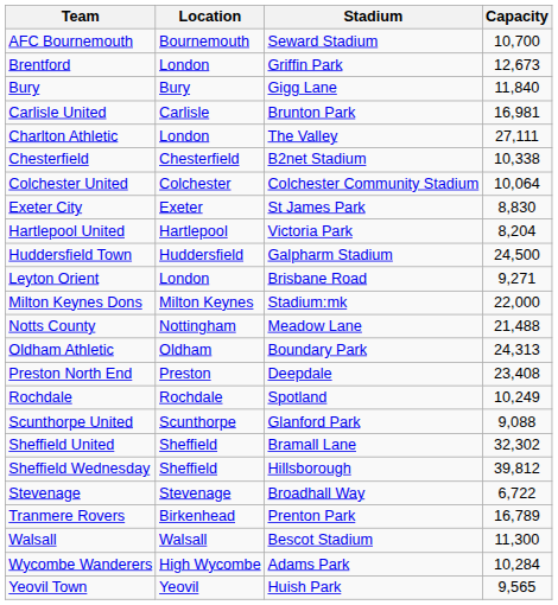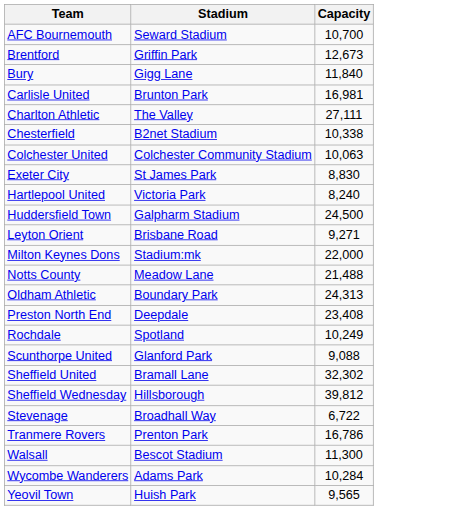- column: Location | Bournemouth | London | Bury | Carlisle | London | Chesterfield | Colchester | Exeter | Hartlepool | Huddersfield | London | Milton Keynes | Nottingham | Oldham | Preston | Rochdale | Scunthorpe | Sheffield | Sheffield | Stevenage | Birkenhead | Walsall | High Wycombe | Yeovil
Colchester United | Capacity: 10,064 -> 10,063
Hartlepool United | Capacity: 8,204 -> 8,240
Tranmere Rovers | Capacity: 16,789 -> 16,786
